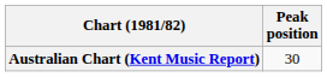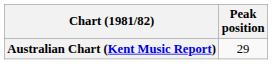Australian Chart (Kent Music Report) | Peak position: 30 -> 29
